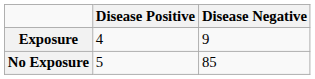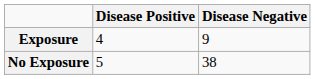No Exposure | Disease Negative: 85 -> 38
